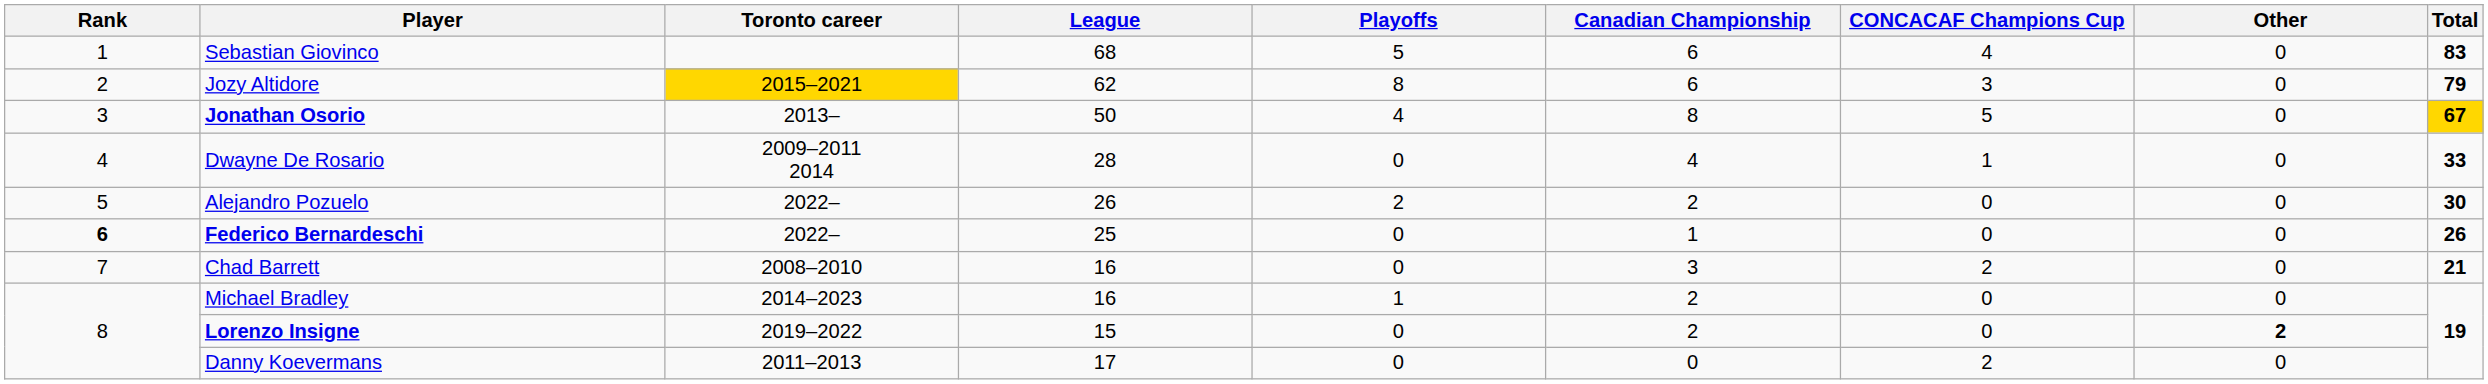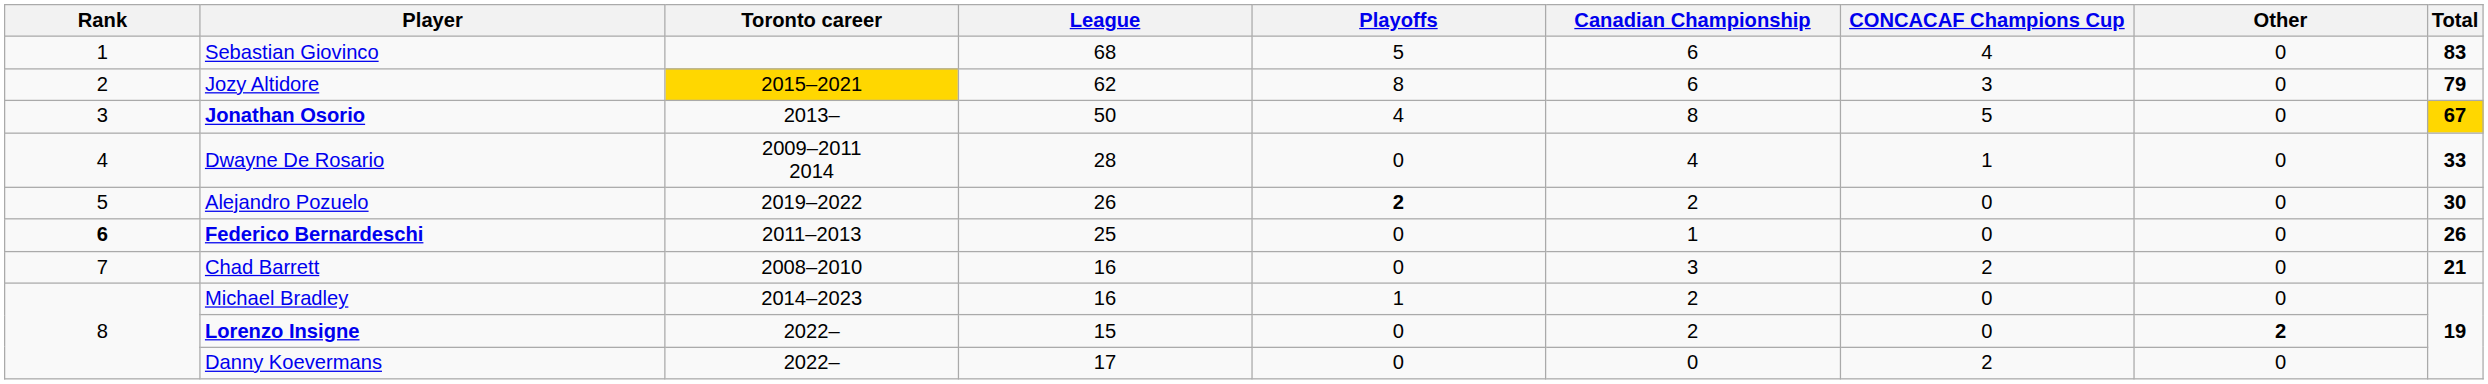Alejandro Pozuelo | Toronto career: 2022– -> 2019–2022
Alejandro Pozuelo | Playoffs: normal -> bold
Federico Bernardeschi | Toronto career: 2022– -> 2011–2013
Lorenzo Insigne | Toronto career: 2019–2022 -> 2022–
Danny Koevermans | Toronto career: 2011–2013 -> 2022–
